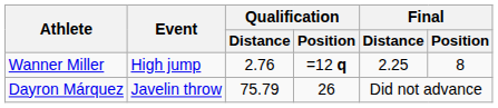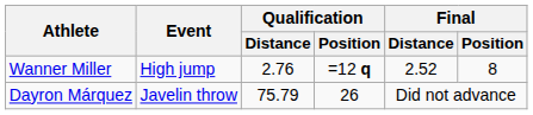Wanner Miller | Final / Distance: 2.25 -> 2.52
